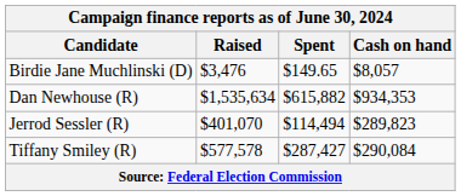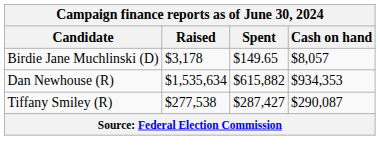Birdie Jane Muchlinski (D) | Raised: $3,476 -> $3,178
- row: Jerrod Sessler (R) | $401,070 | $114,494 | $289,823
Tiffany Smiley (R) | Raised: $577,578 -> $277,538
Tiffany Smiley (R) | Cash on hand: $290,084 -> $290,087
